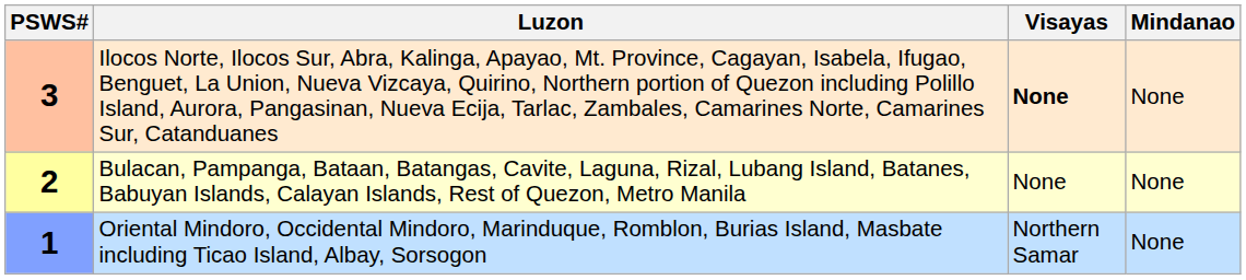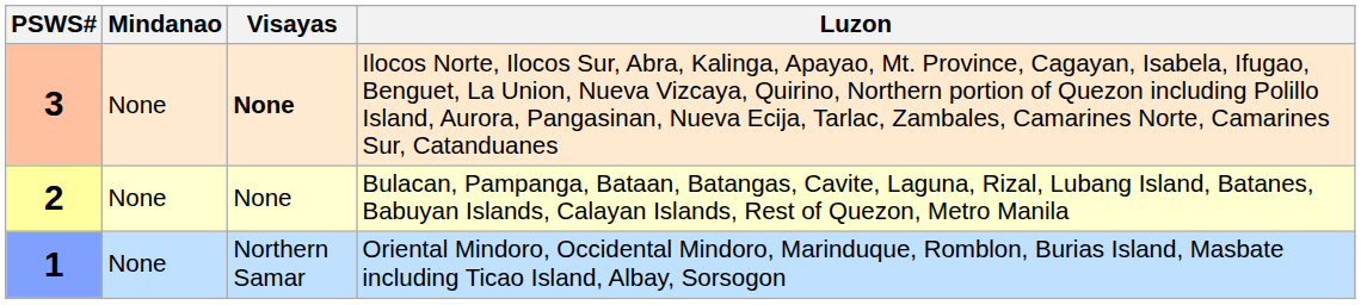columns swapped: Luzon <-> Mindanao
